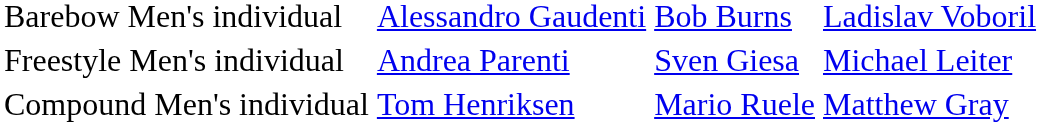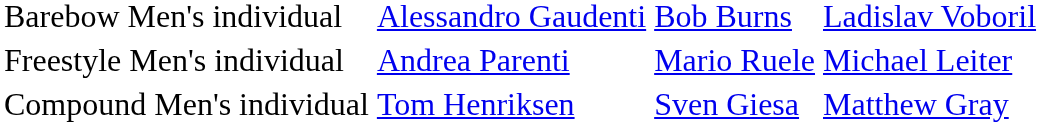Freestyle Men's individual | column 3: Sven Giesa -> Mario Ruele
Compound Men's individual | column 3: Mario Ruele -> Sven Giesa
